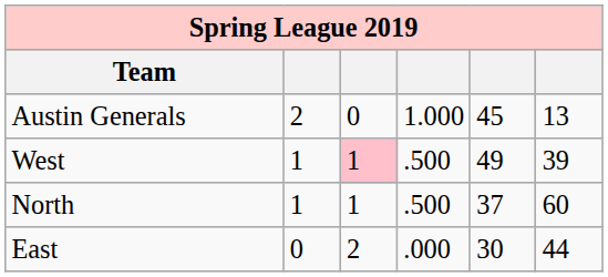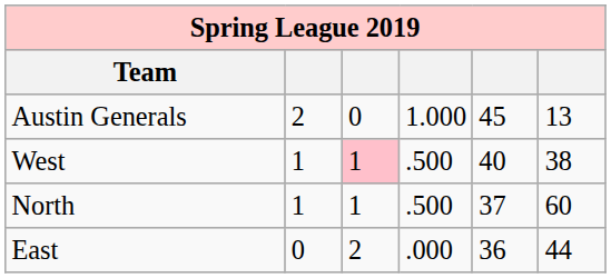West | column 5: 49 -> 40
West | column 6: 39 -> 38
East | column 5: 30 -> 36
